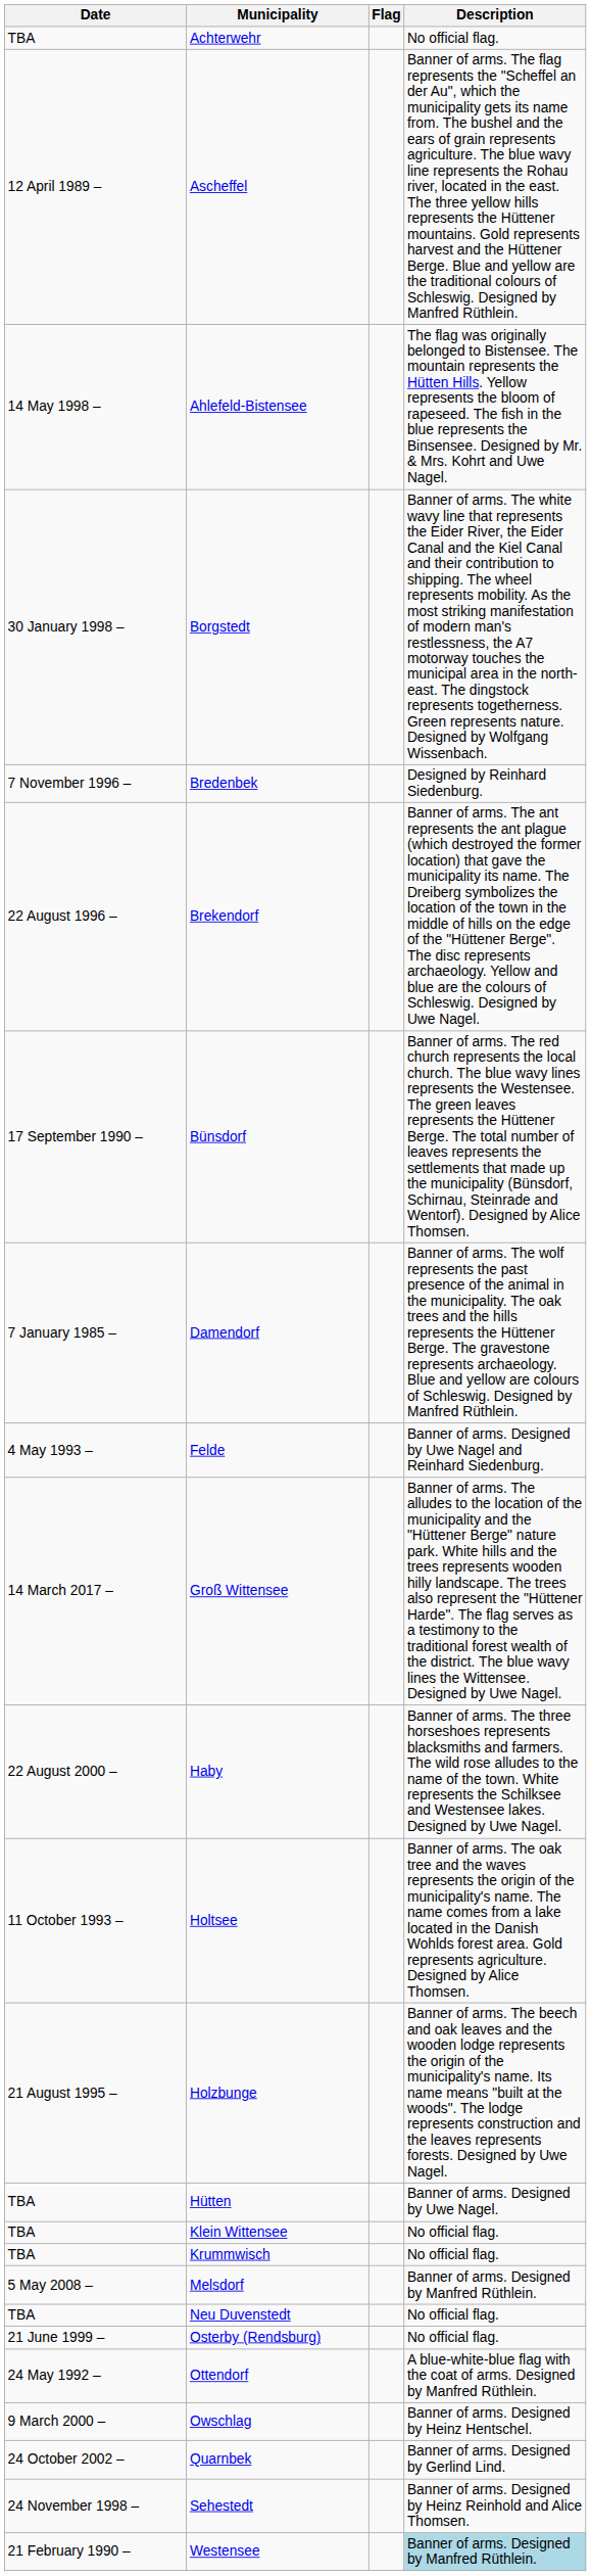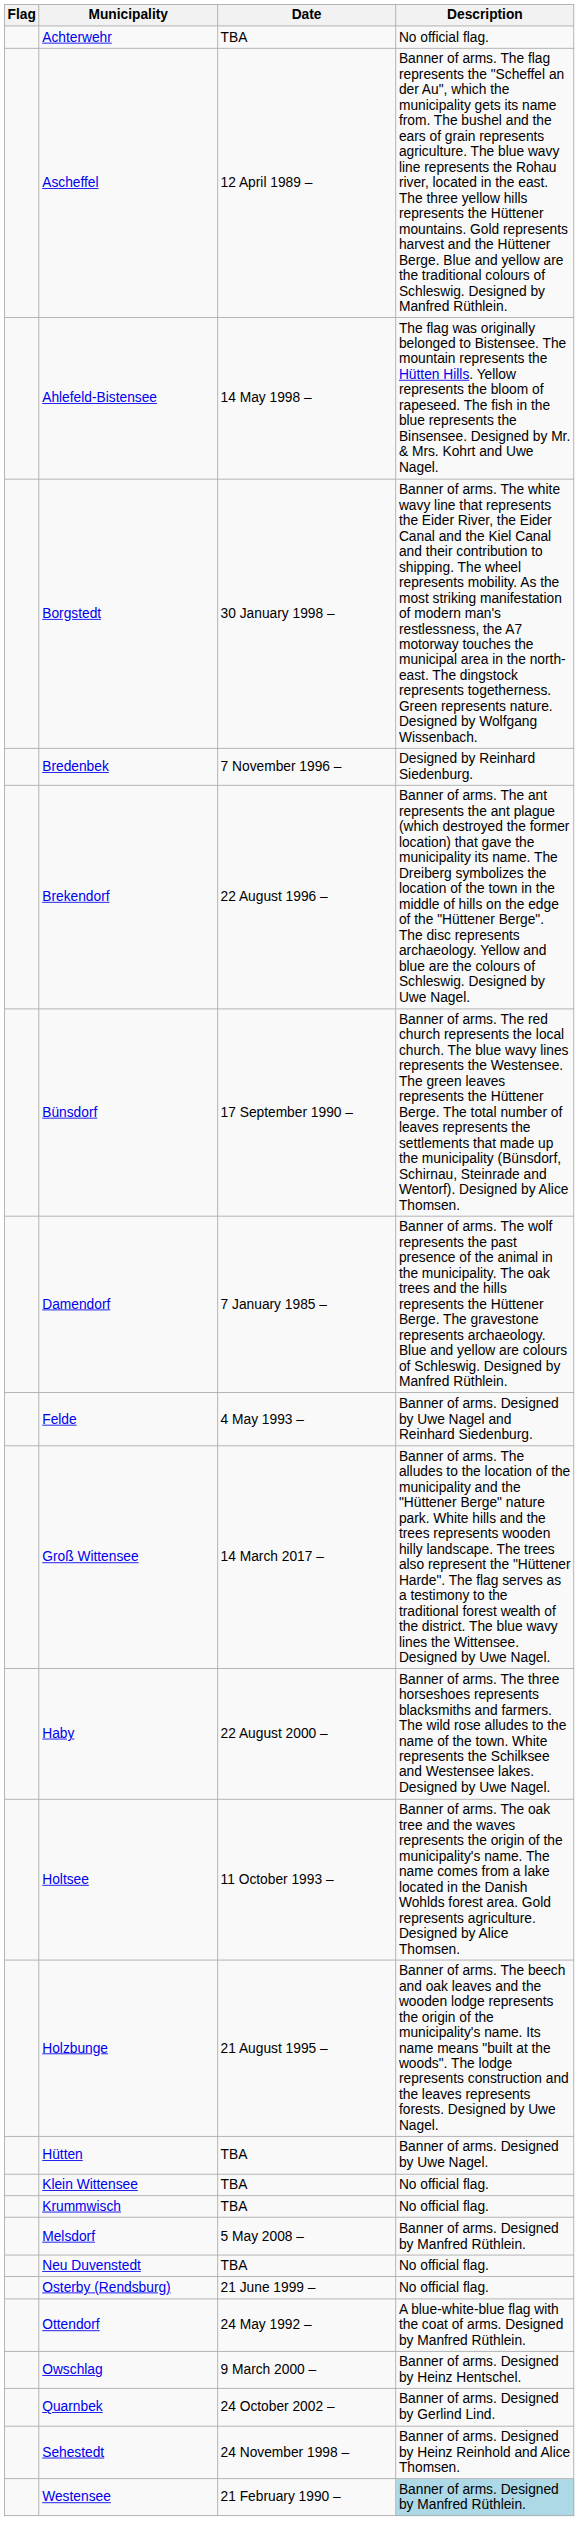columns swapped: Flag <-> Date
